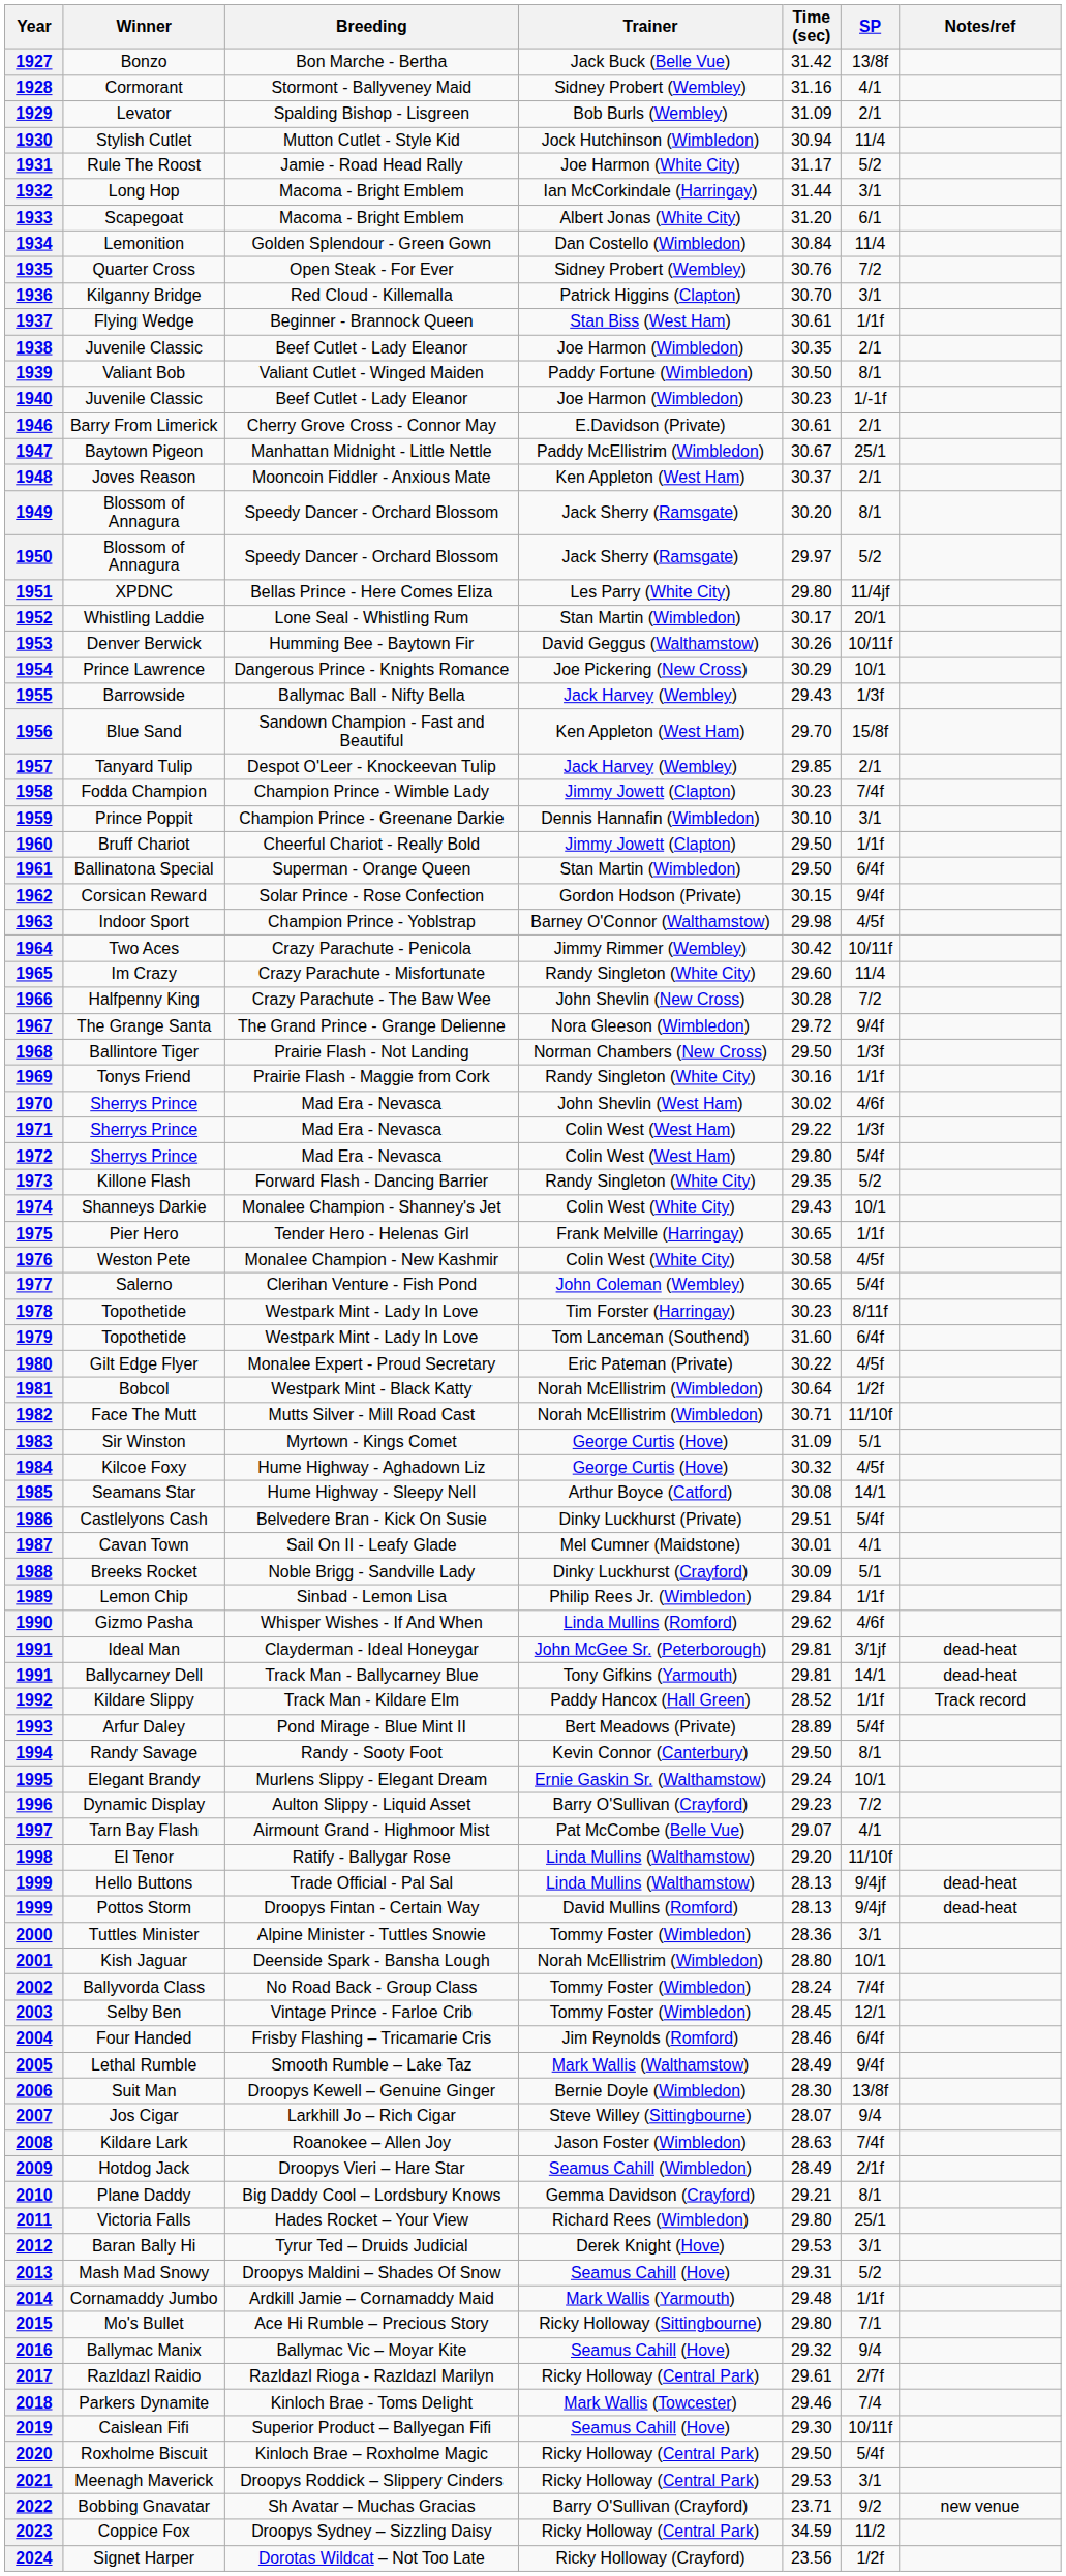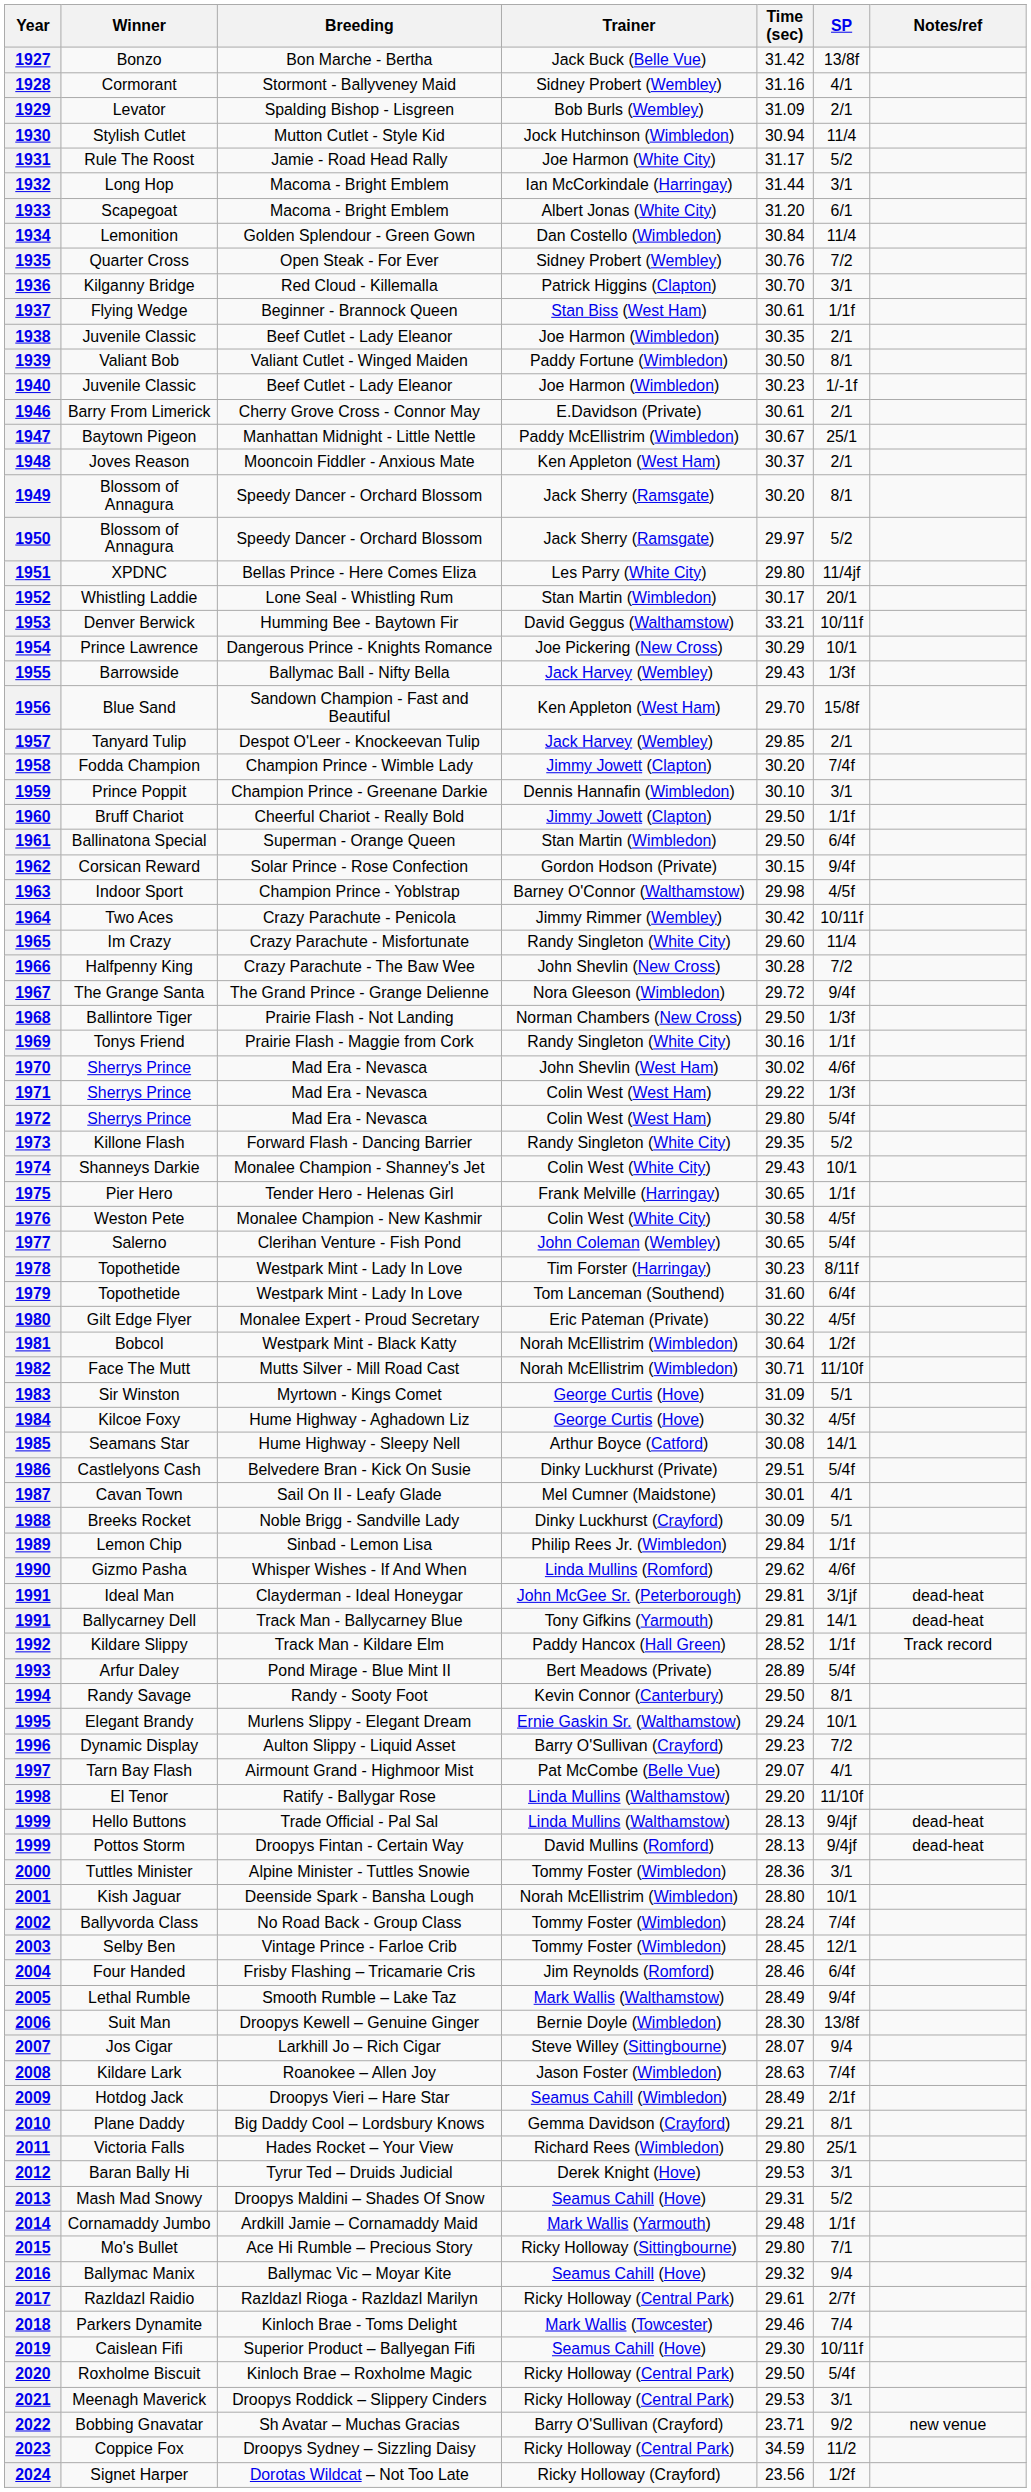1953 | Time (sec): 30.26 -> 33.21
1958 | Time (sec): 30.23 -> 30.20
